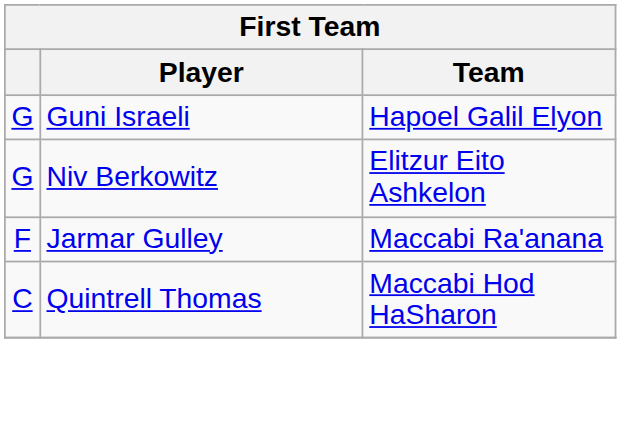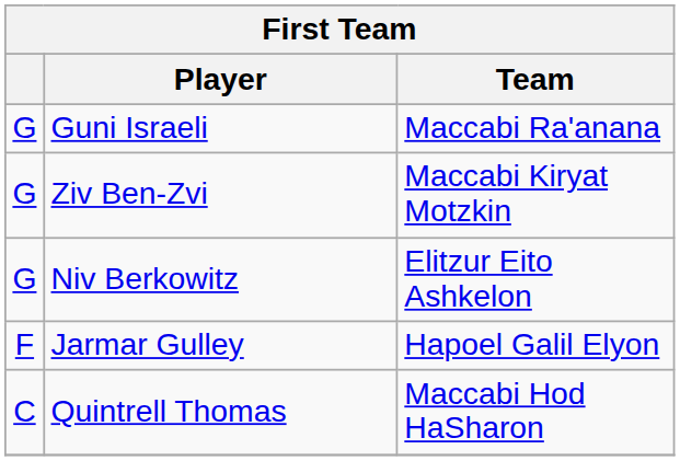Guni Israeli | Team: Hapoel Galil Elyon -> Maccabi Ra'anana
+ row: G | Ziv Ben-Zvi | Maccabi Kiryat Motzkin
Jarmar Gulley | Team: Maccabi Ra'anana -> Hapoel Galil Elyon
